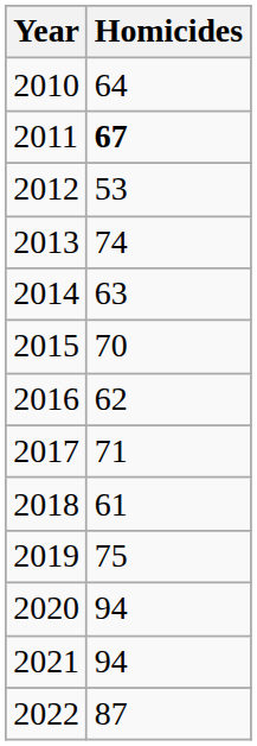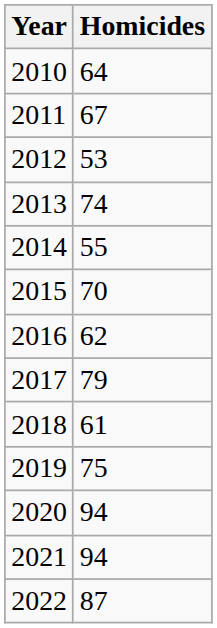2011 | Homicides: bold -> normal
2014 | Homicides: 63 -> 55
2017 | Homicides: 71 -> 79
